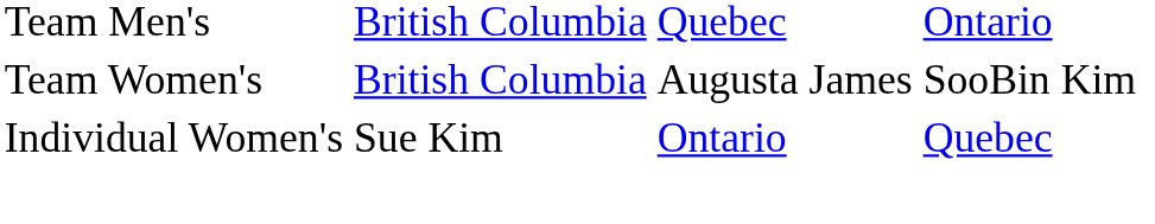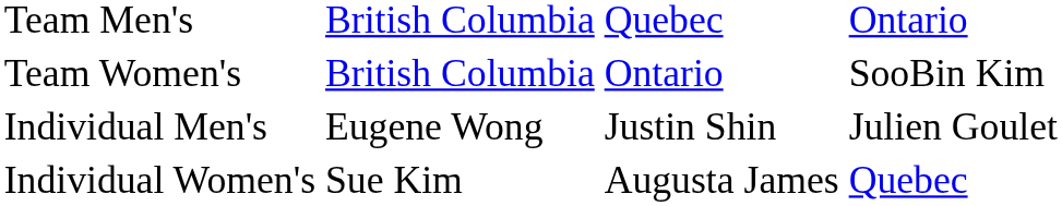Team Women's | column 3: Augusta James -> Ontario
+ row: Individual Men's | Eugene Wong | Justin Shin | Julien Goulet
Individual Women's | column 3: Ontario -> Augusta James
